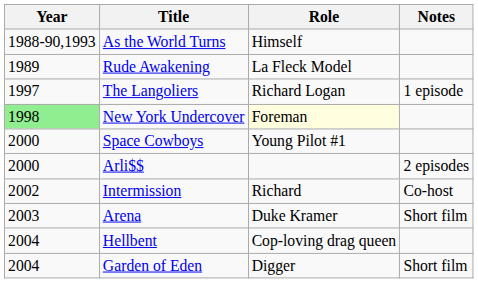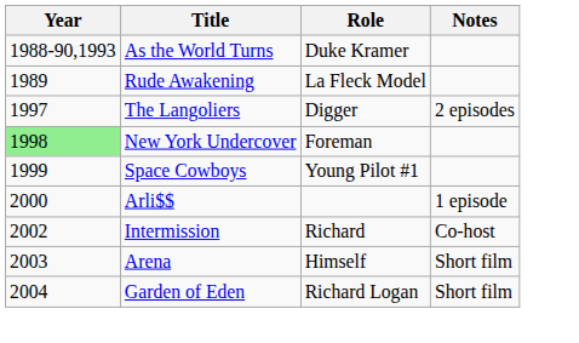As the World Turns | Role: Himself -> Duke Kramer
The Langoliers | Role: Richard Logan -> Digger
The Langoliers | Notes: 1 episode -> 2 episodes
New York Undercover | Role: lightyellow background -> no background
Space Cowboys | Year: 2000 -> 1999
Arli$$ | Notes: 2 episodes -> 1 episode
Arena | Role: Duke Kramer -> Himself
- row: 2004 | Hellbent | Cop-loving drag queen
Garden of Eden | Role: Digger -> Richard Logan
